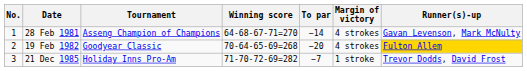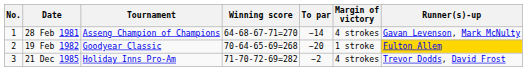19 Feb 1982 | Margin of victory: 4 strokes -> 1 stroke
21 Dec 1985 | To par: −7 -> −2
21 Dec 1985 | Margin of victory: 1 stroke -> 4 strokes
